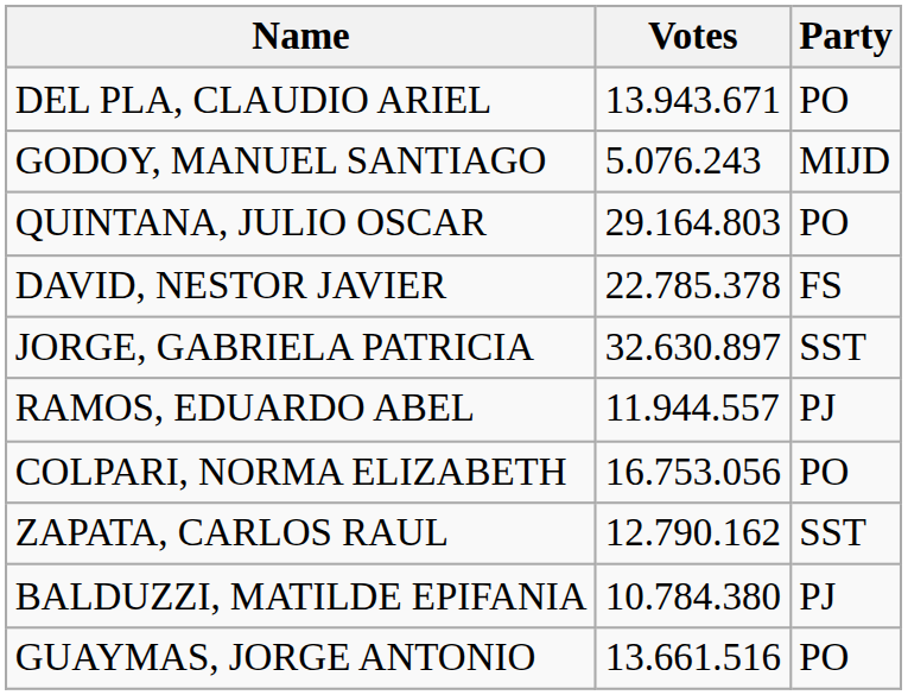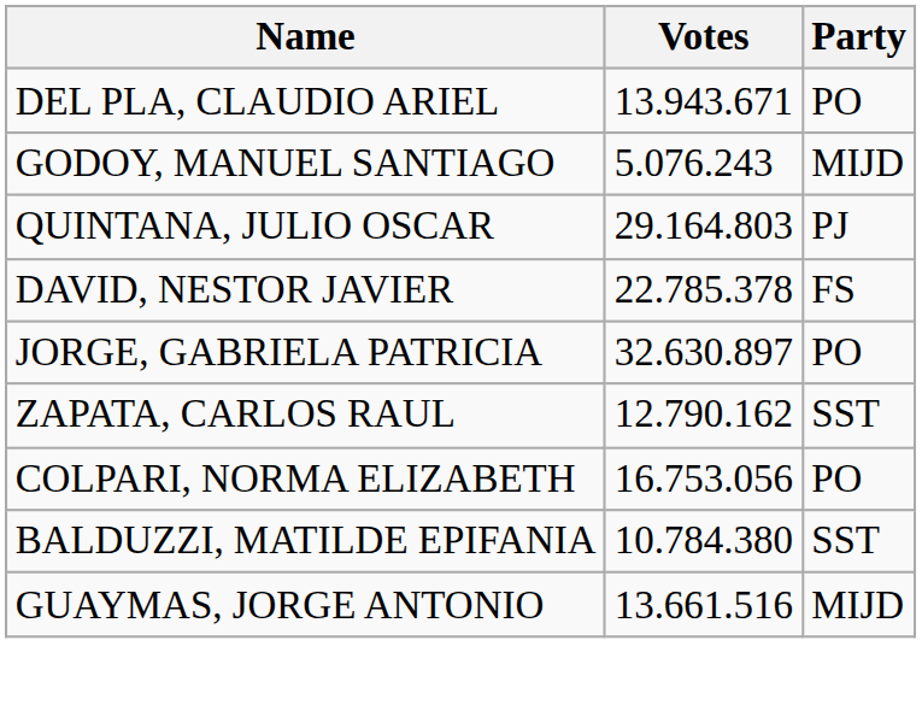QUINTANA, JULIO OSCAR | Party: PO -> PJ
JORGE, GABRIELA PATRICIA | Party: SST -> PO
- row: RAMOS, EDUARDO ABEL | 11.944.557 | PJ
rows swapped: ZAPATA, CARLOS RAUL <-> COLPARI, NORMA ELIZABETH
BALDUZZI, MATILDE EPIFANIA | Party: PJ -> SST
GUAYMAS, JORGE ANTONIO | Party: PO -> MIJD
